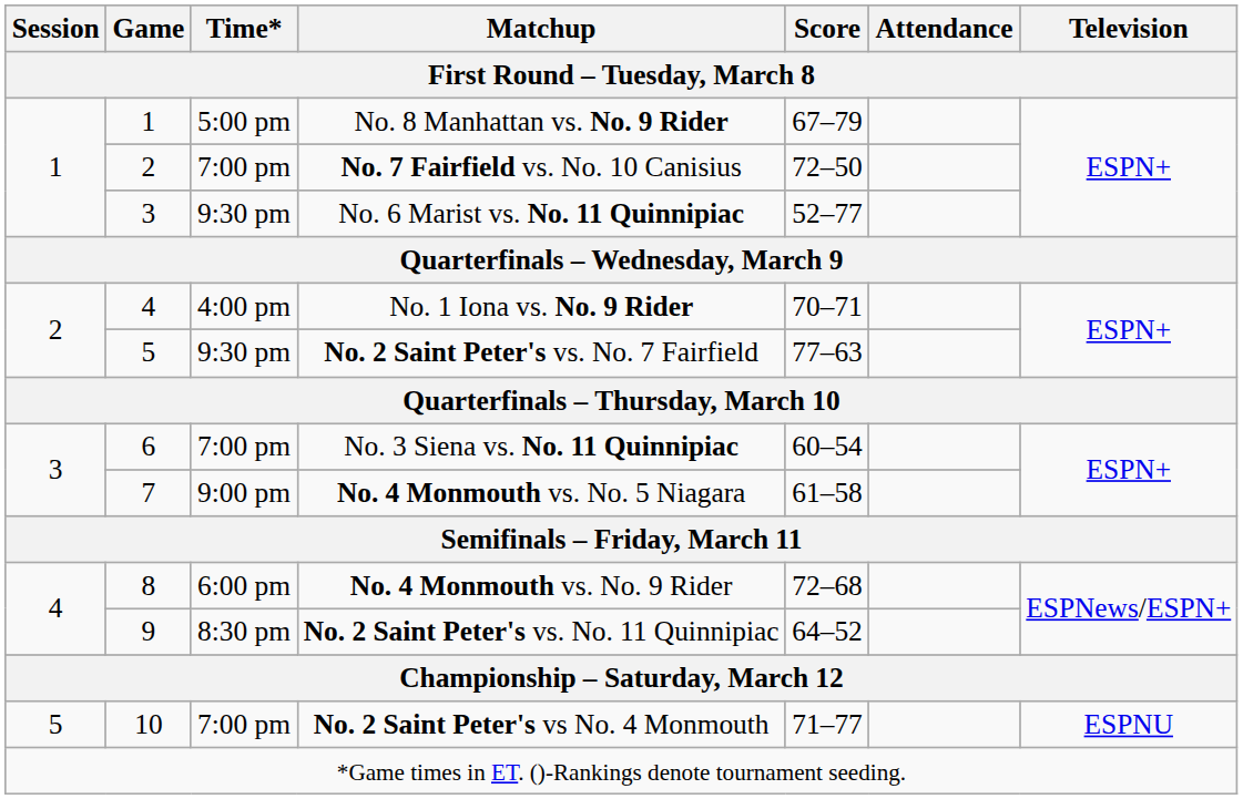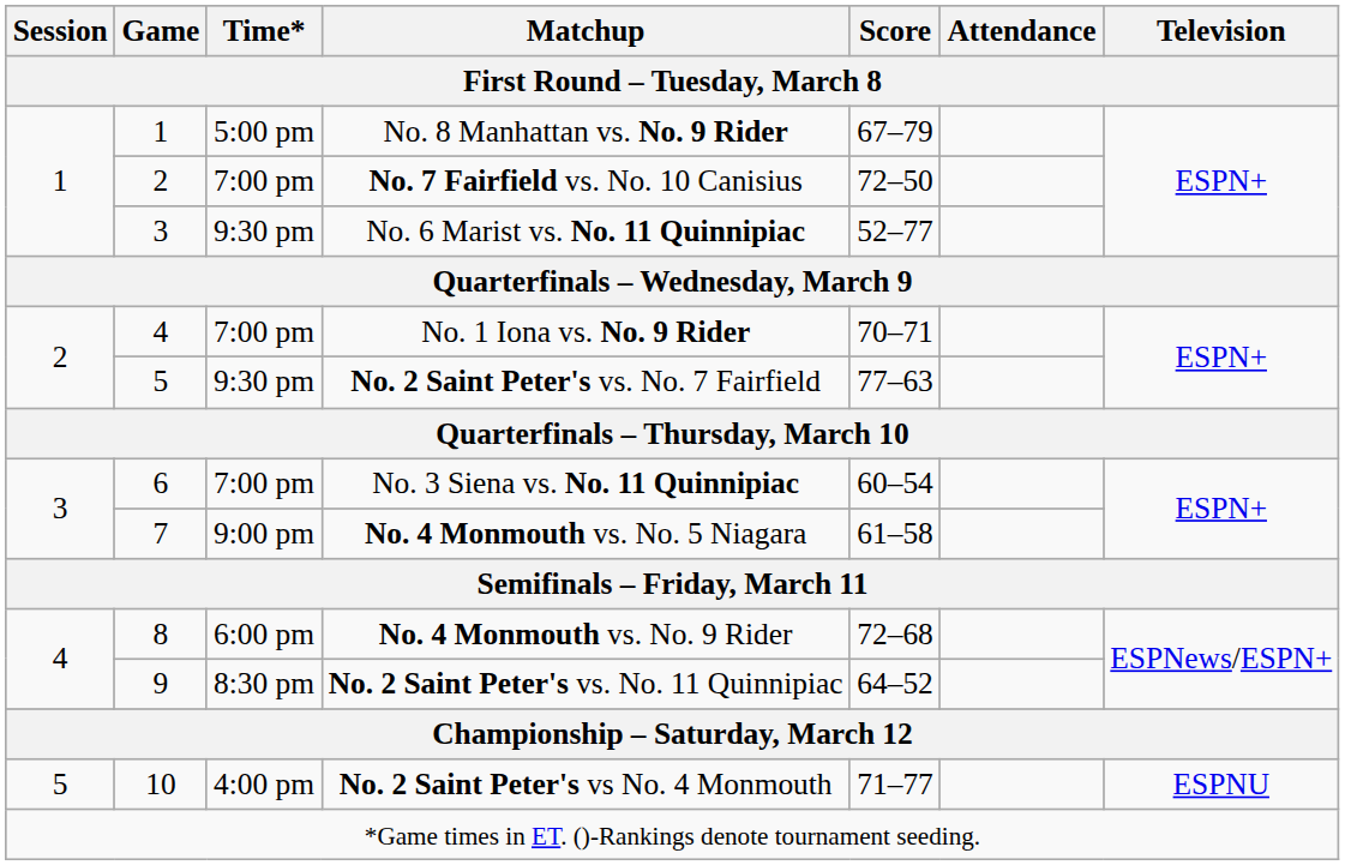No. 1 Iona vs. No. 9 Rider | Time*: 4:00 pm -> 7:00 pm
No. 2 Saint Peter's vs No. 4 Monmouth | Time*: 7:00 pm -> 4:00 pm
